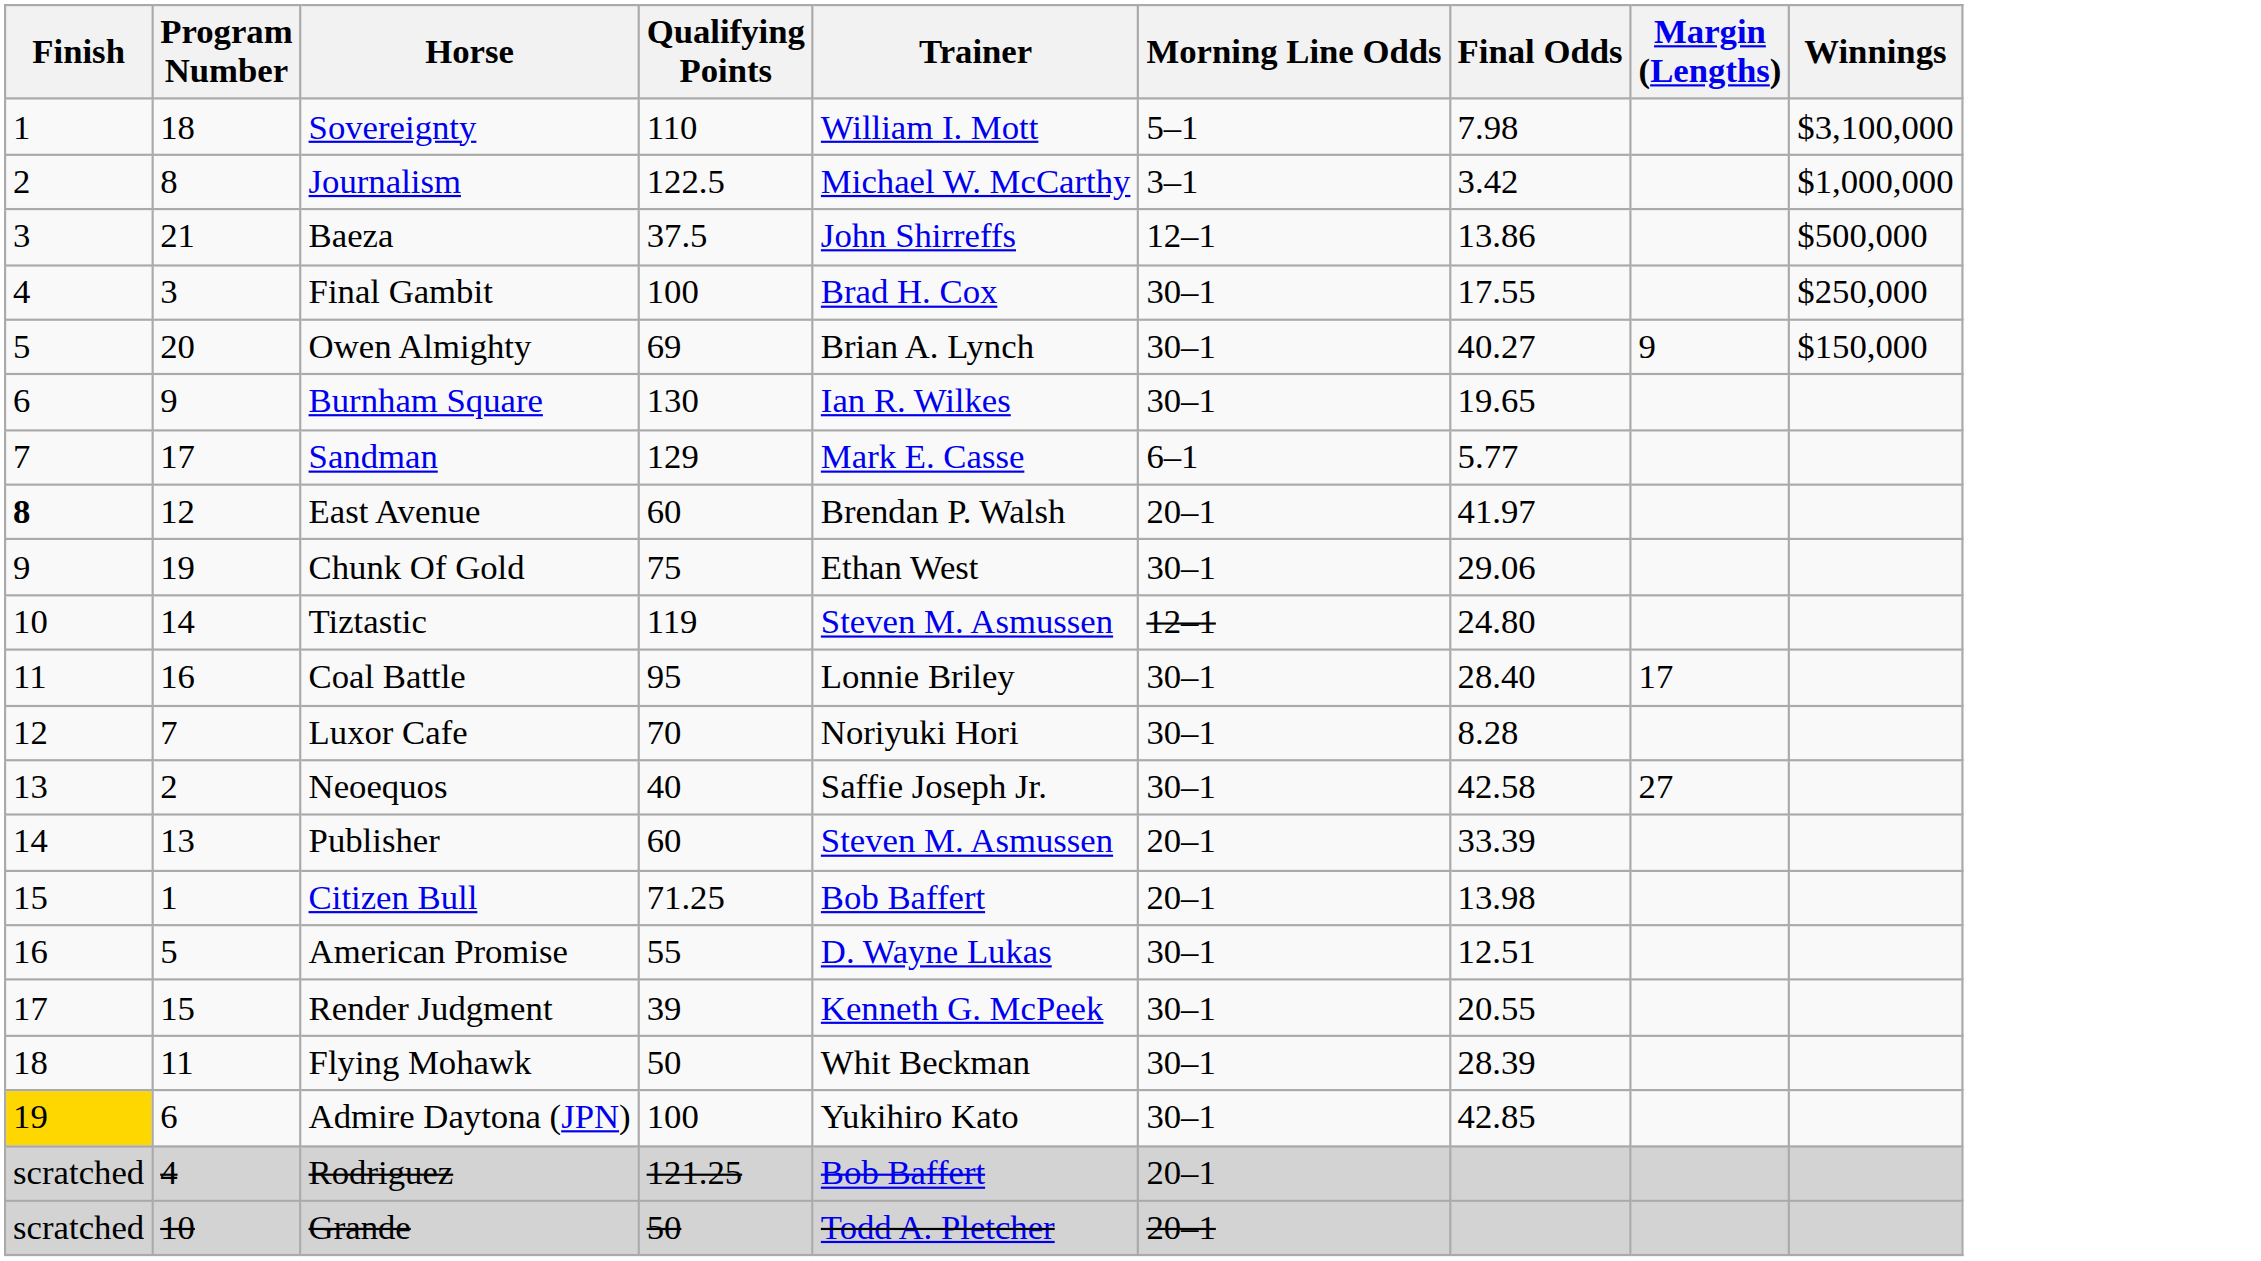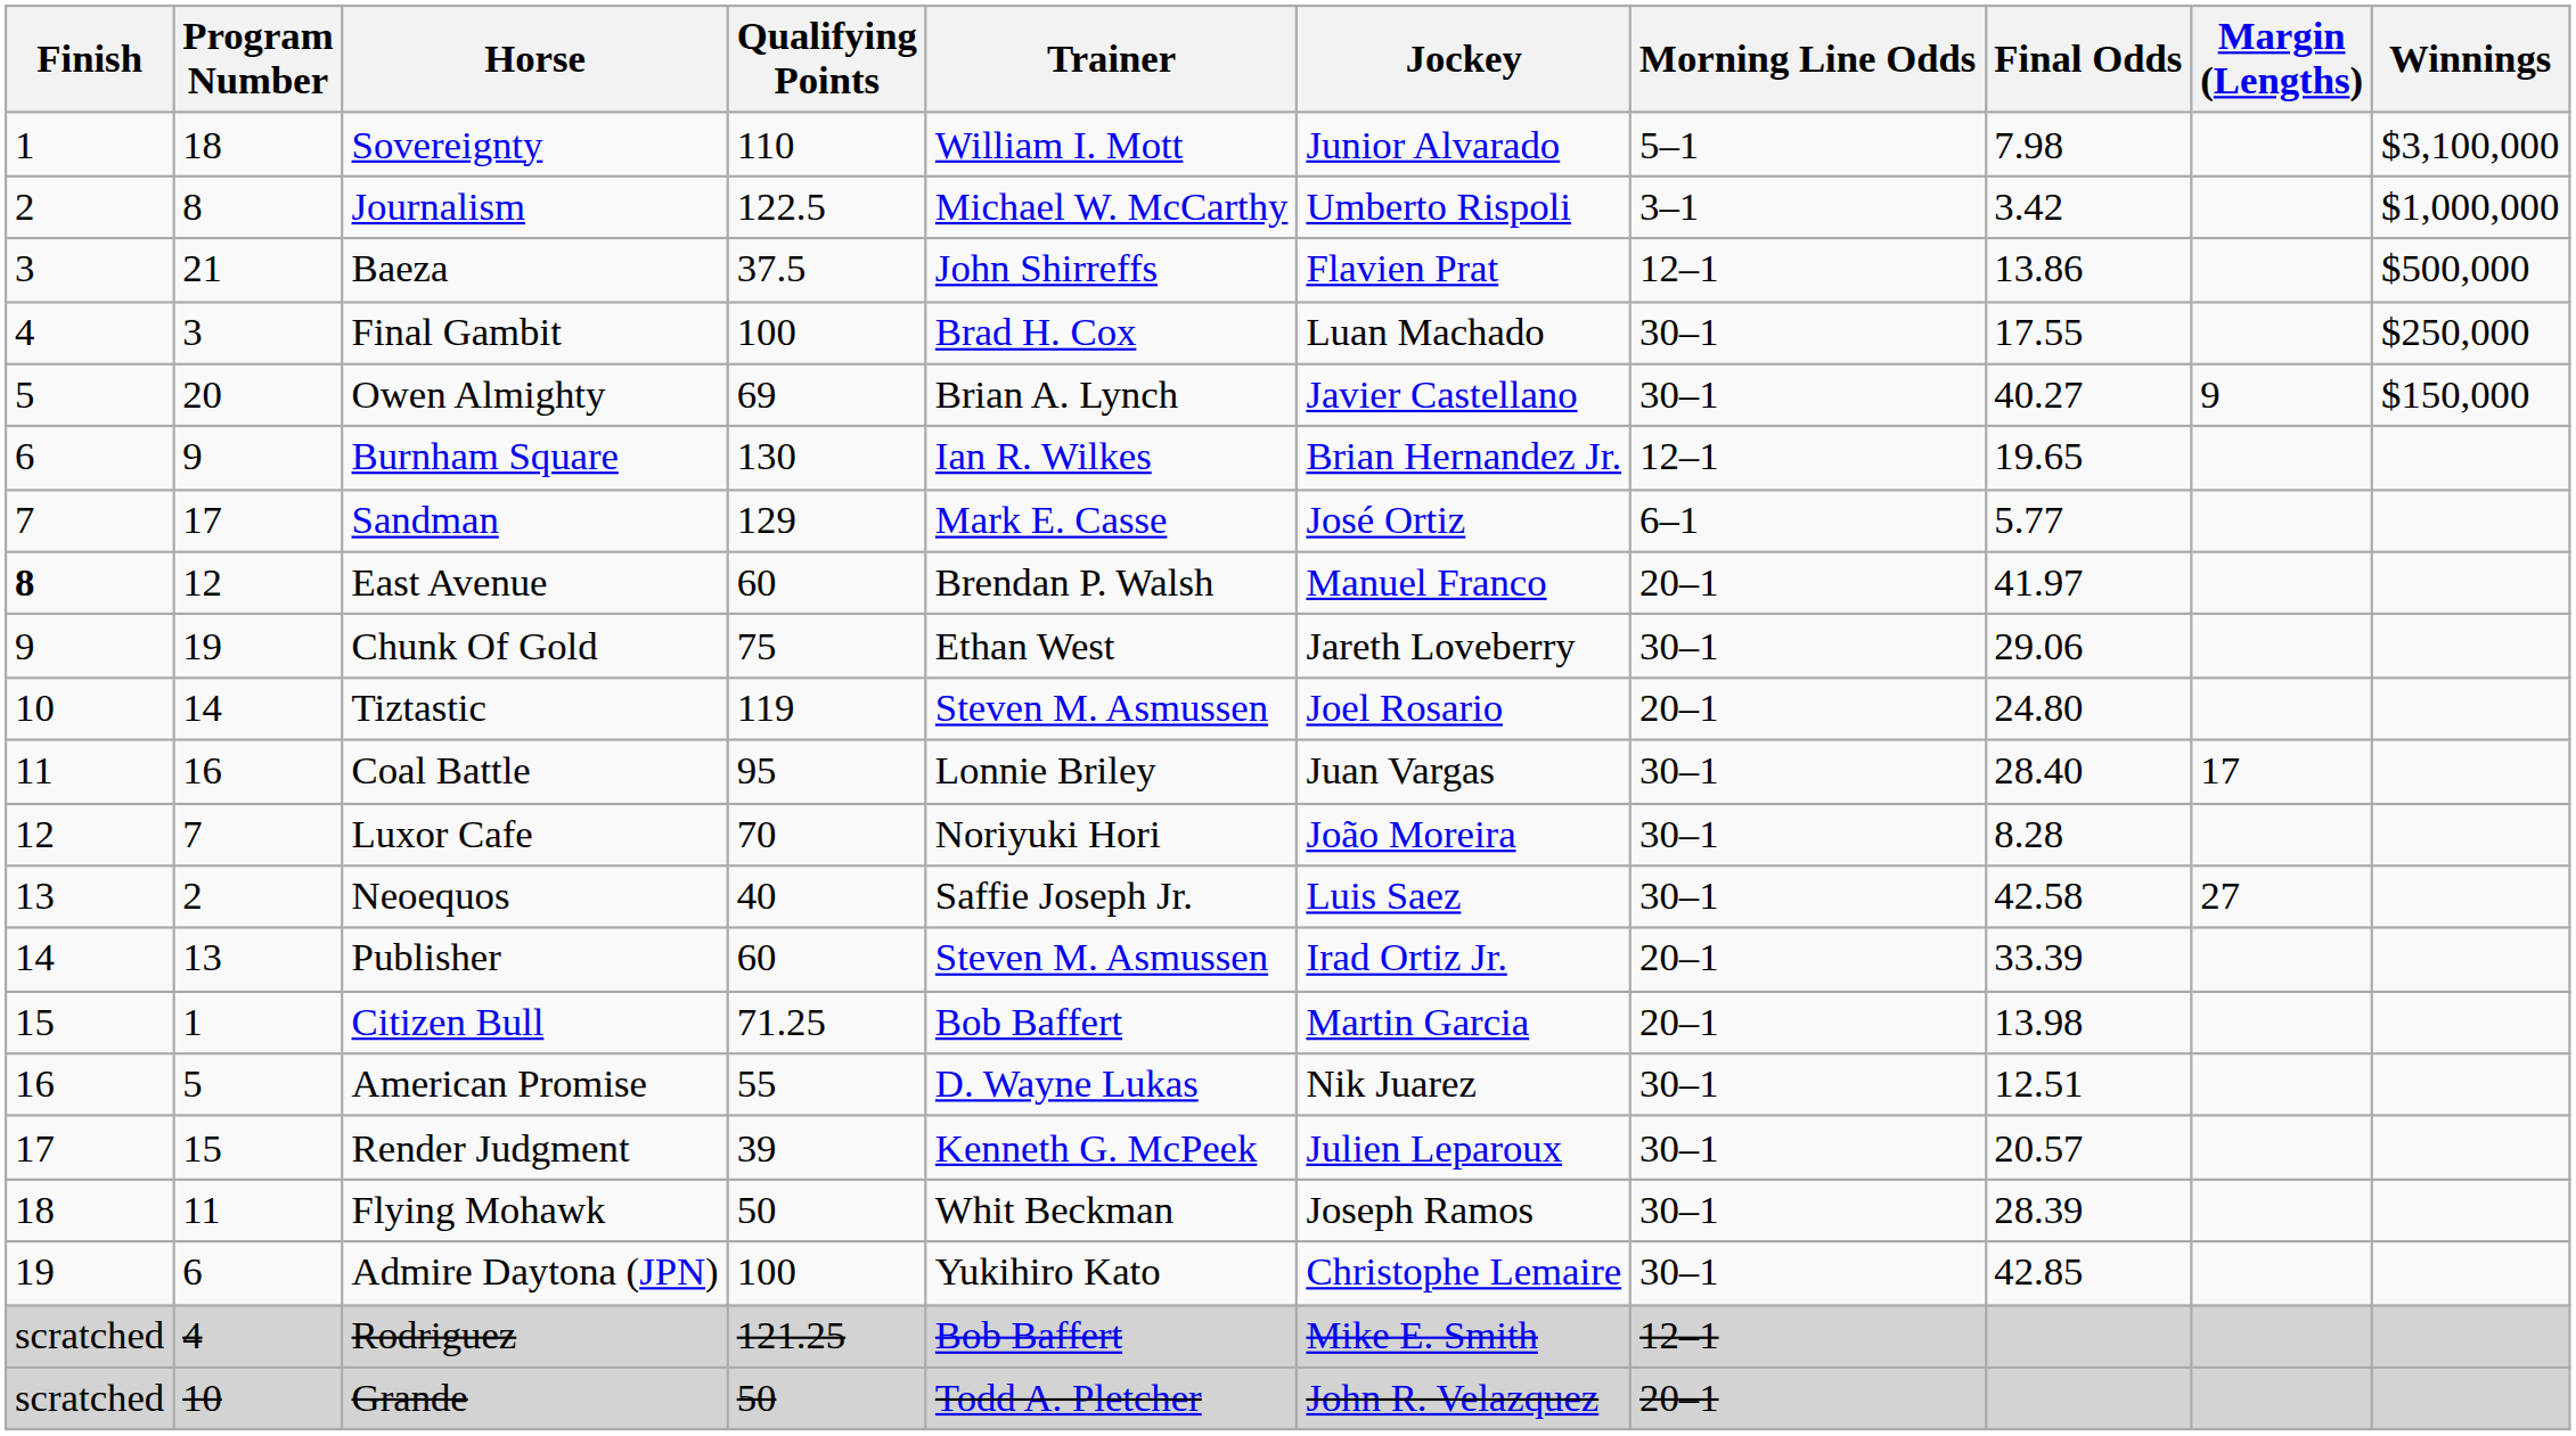+ column: Jockey | Junior Alvarado | Umberto Rispoli | Flavien Prat | Luan Machado | Javier Castellano | Brian Hernandez Jr. | José Ortiz | Manuel Franco | Jareth Loveberry | Joel Rosario | Juan Vargas | João Moreira | Luis Saez | Irad Ortiz Jr. | Martin Garcia | Nik Juarez | Julien Leparoux | Joseph Ramos | Christophe Lemaire | Mike E. Smith | John R. Velazquez
Burnham Square | Morning Line Odds: 30–1 -> 12–1
Tiztastic | Morning Line Odds: 12–1 -> 20–1
Render Judgment | Final Odds: 20.55 -> 20.57
Admire Daytona (JPN) | Finish: gold background -> no background
Rodriguez | Morning Line Odds: 20–1 -> 12–1
